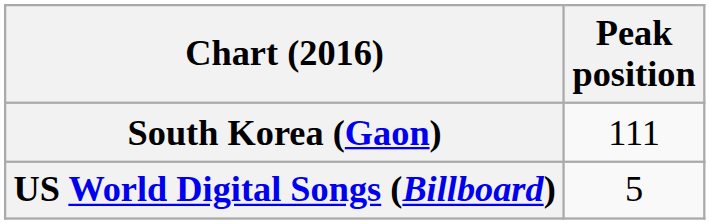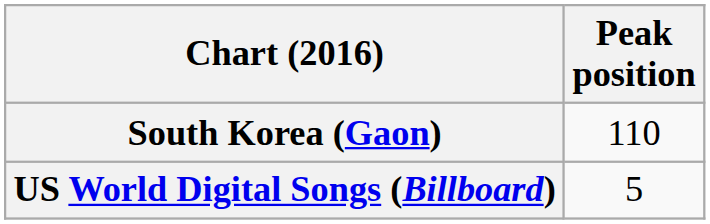South Korea (Gaon) | Peak position: 111 -> 110
